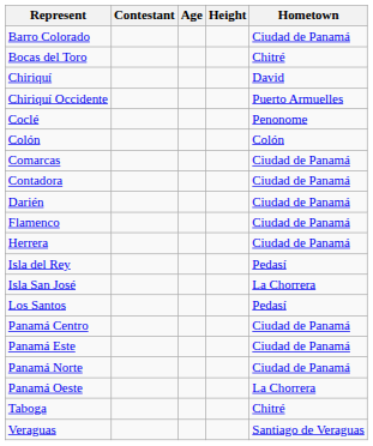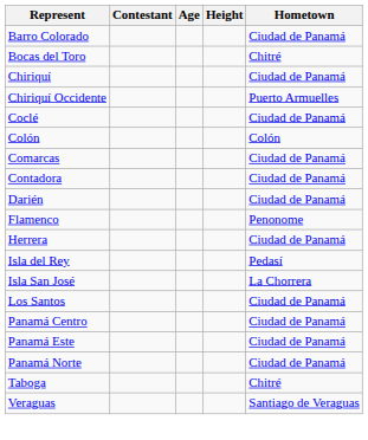Chiriquí | Hometown: David -> Ciudad de Panamá
Coclé | Hometown: Penonome -> Ciudad de Panamá
Flamenco | Hometown: Ciudad de Panamá -> Penonome
Los Santos | Hometown: Pedasí -> Ciudad de Panamá
- row: Panamá Oeste | La Chorrera
